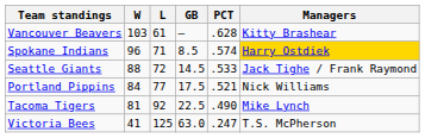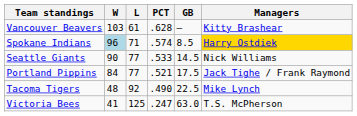columns swapped: PCT <-> GB
Spokane Indians | W: no background -> lightblue background
Seattle Giants | W: 88 -> 90
Seattle Giants | L: 72 -> 77
Seattle Giants | Managers: Jack Tighe / Frank Raymond -> Nick Williams
Portland Pippins | Managers: Nick Williams -> Jack Tighe / Frank Raymond
Tacoma Tigers | W: 81 -> 48
